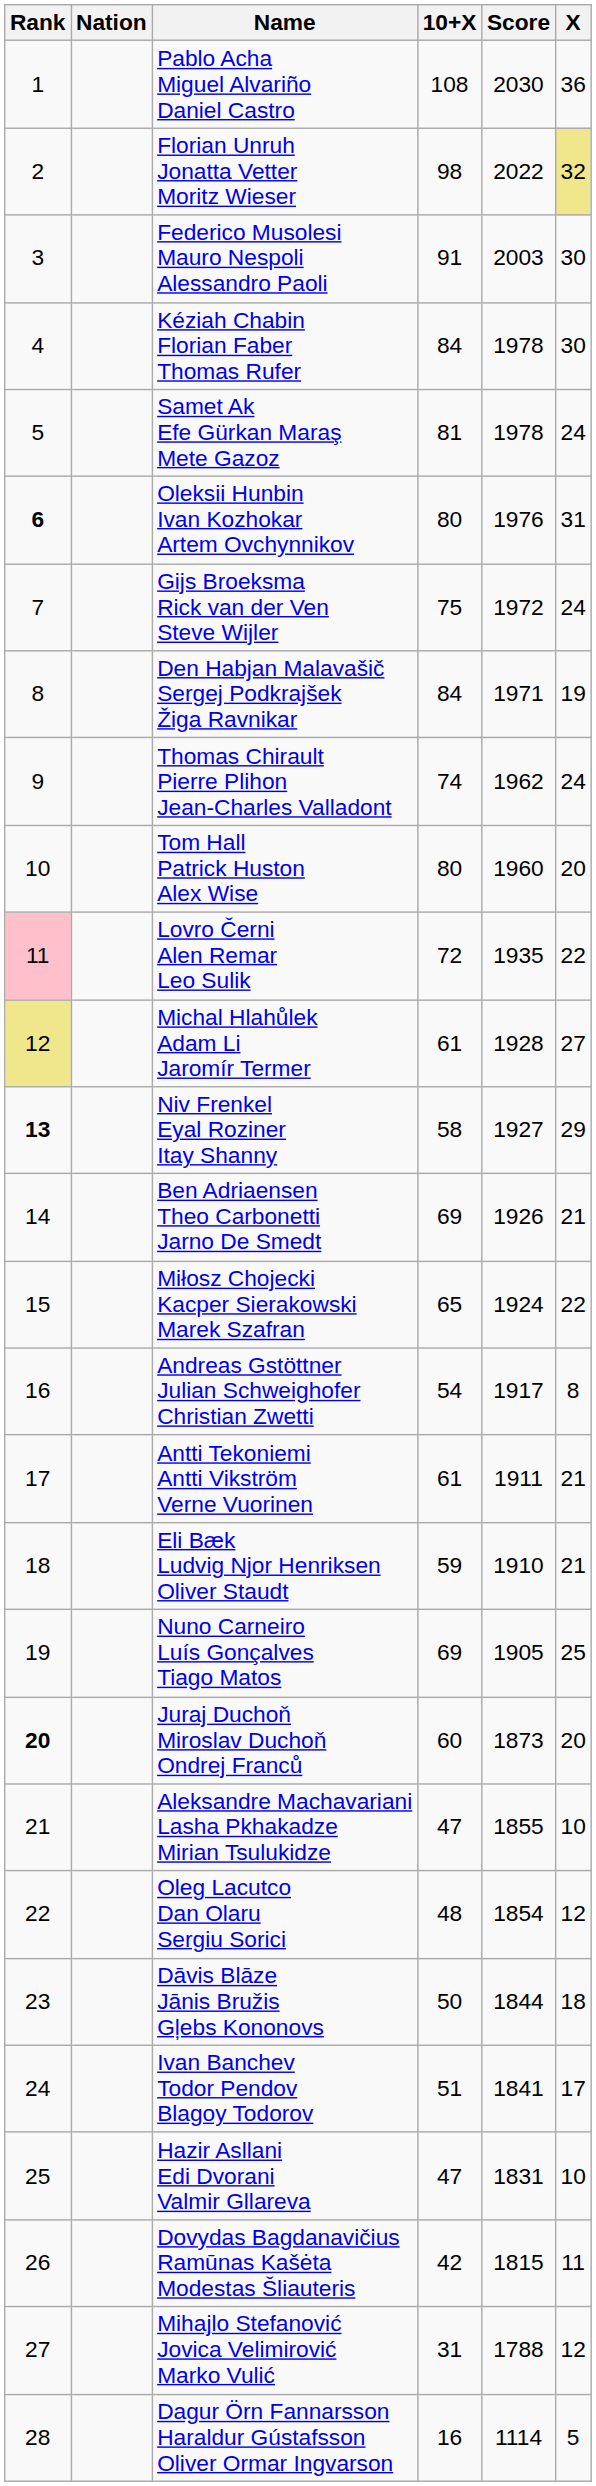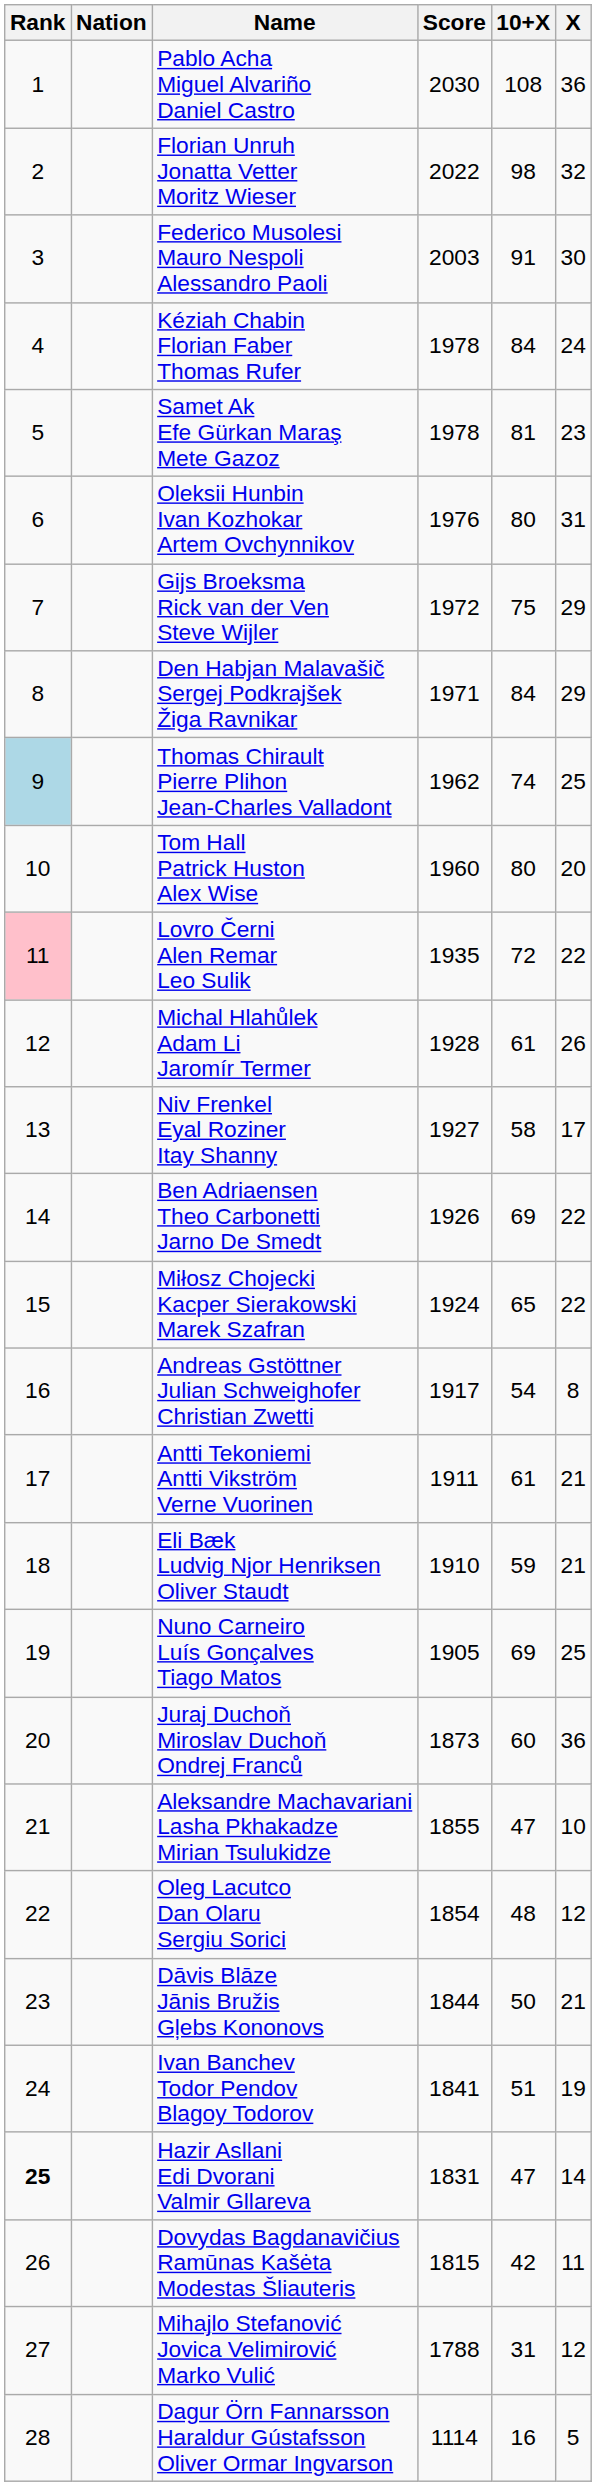columns swapped: Score <-> 10+X
Florian Unruh Jonatta Vetter Moritz Wieser | X: khaki background -> no background
Kéziah Chabin Florian Faber Thomas Rufer | X: 30 -> 24
Samet Ak Efe Gürkan Maraş Mete Gazoz | X: 24 -> 23
Oleksii Hunbin Ivan Kozhokar Artem Ovchynnikov | Rank: bold -> normal
Gijs Broeksma Rick van der Ven Steve Wijler | X: 24 -> 29
Den Habjan Malavašič Sergej Podkrajšek Žiga Ravnikar | X: 19 -> 29
Thomas Chirault Pierre Plihon Jean-Charles Valladont | Rank: no background -> lightblue background
Thomas Chirault Pierre Plihon Jean-Charles Valladont | X: 24 -> 25
Michal Hlahůlek Adam Li Jaromír Termer | Rank: khaki background -> no background
Michal Hlahůlek Adam Li Jaromír Termer | X: 27 -> 26
Niv Frenkel Eyal Roziner Itay Shanny | Rank: bold -> normal
Niv Frenkel Eyal Roziner Itay Shanny | X: 29 -> 17
Ben Adriaensen Theo Carbonetti Jarno De Smedt | X: 21 -> 22
Juraj Duchoň Miroslav Duchoň Ondrej Franců | Rank: bold -> normal
Juraj Duchoň Miroslav Duchoň Ondrej Franců | X: 20 -> 36
Dāvis Blāze Jānis Bružis Gļebs Kononovs | X: 18 -> 21
Ivan Banchev Todor Pendov Blagoy Todorov | X: 17 -> 19
Hazir Asllani Edi Dvorani Valmir Gllareva | Rank: normal -> bold
Hazir Asllani Edi Dvorani Valmir Gllareva | X: 10 -> 14
